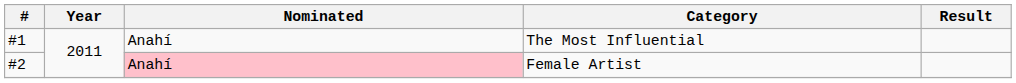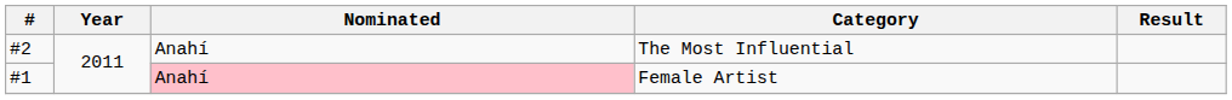The Most Influential | #: #1 -> #2
Female Artist | #: #2 -> #1
